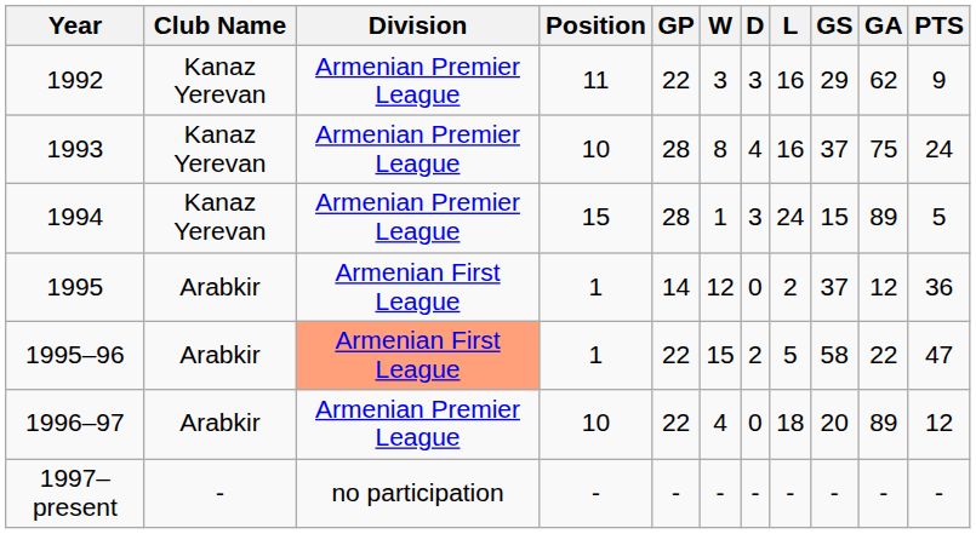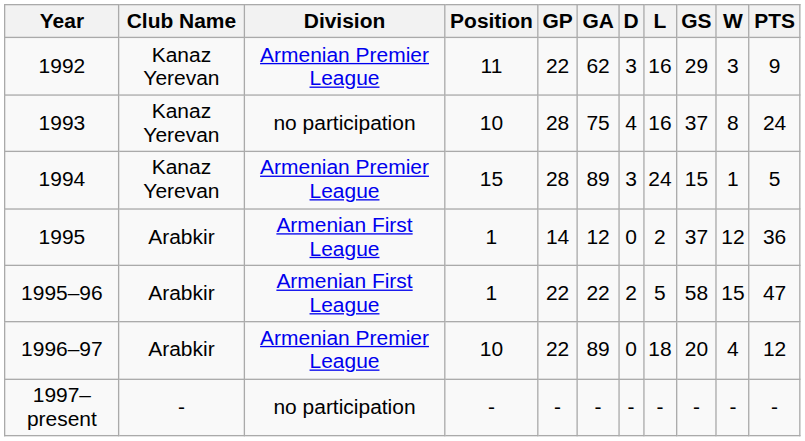columns swapped: W <-> GA
1993 | Division: Armenian Premier League -> no participation
1995–96 | Division: lightsalmon background -> no background
